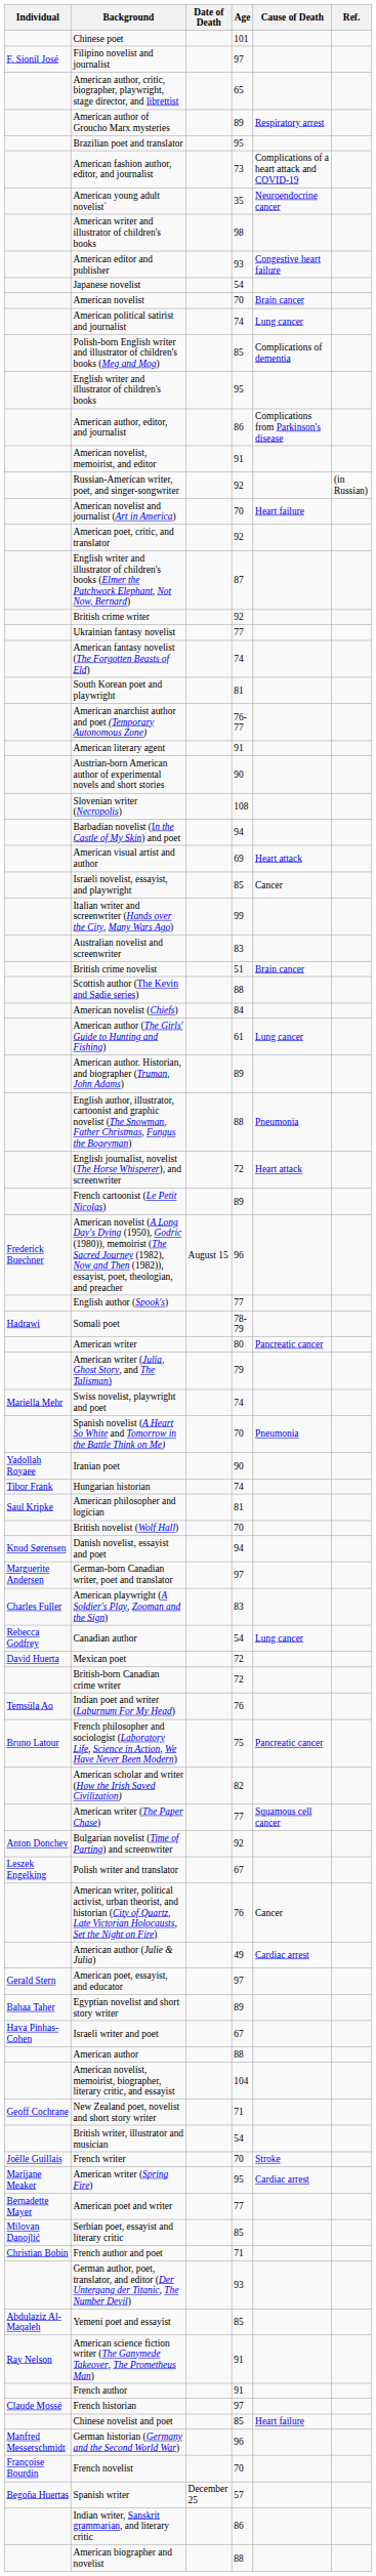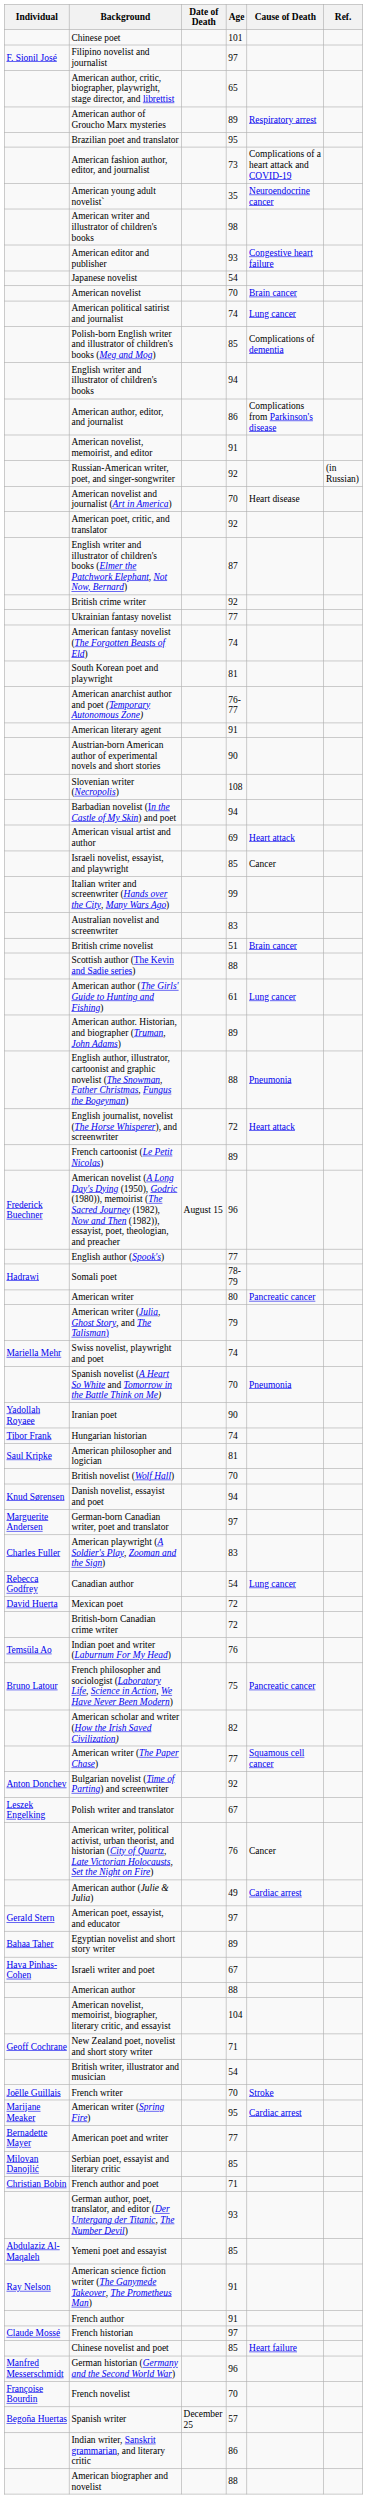English writer and illustrator of children's books | Age: 95 -> 94
American novelist and journalist (Art in America) | Cause of Death: Heart failure -> Heart disease
- row: American novelist (Chiefs) | 84
